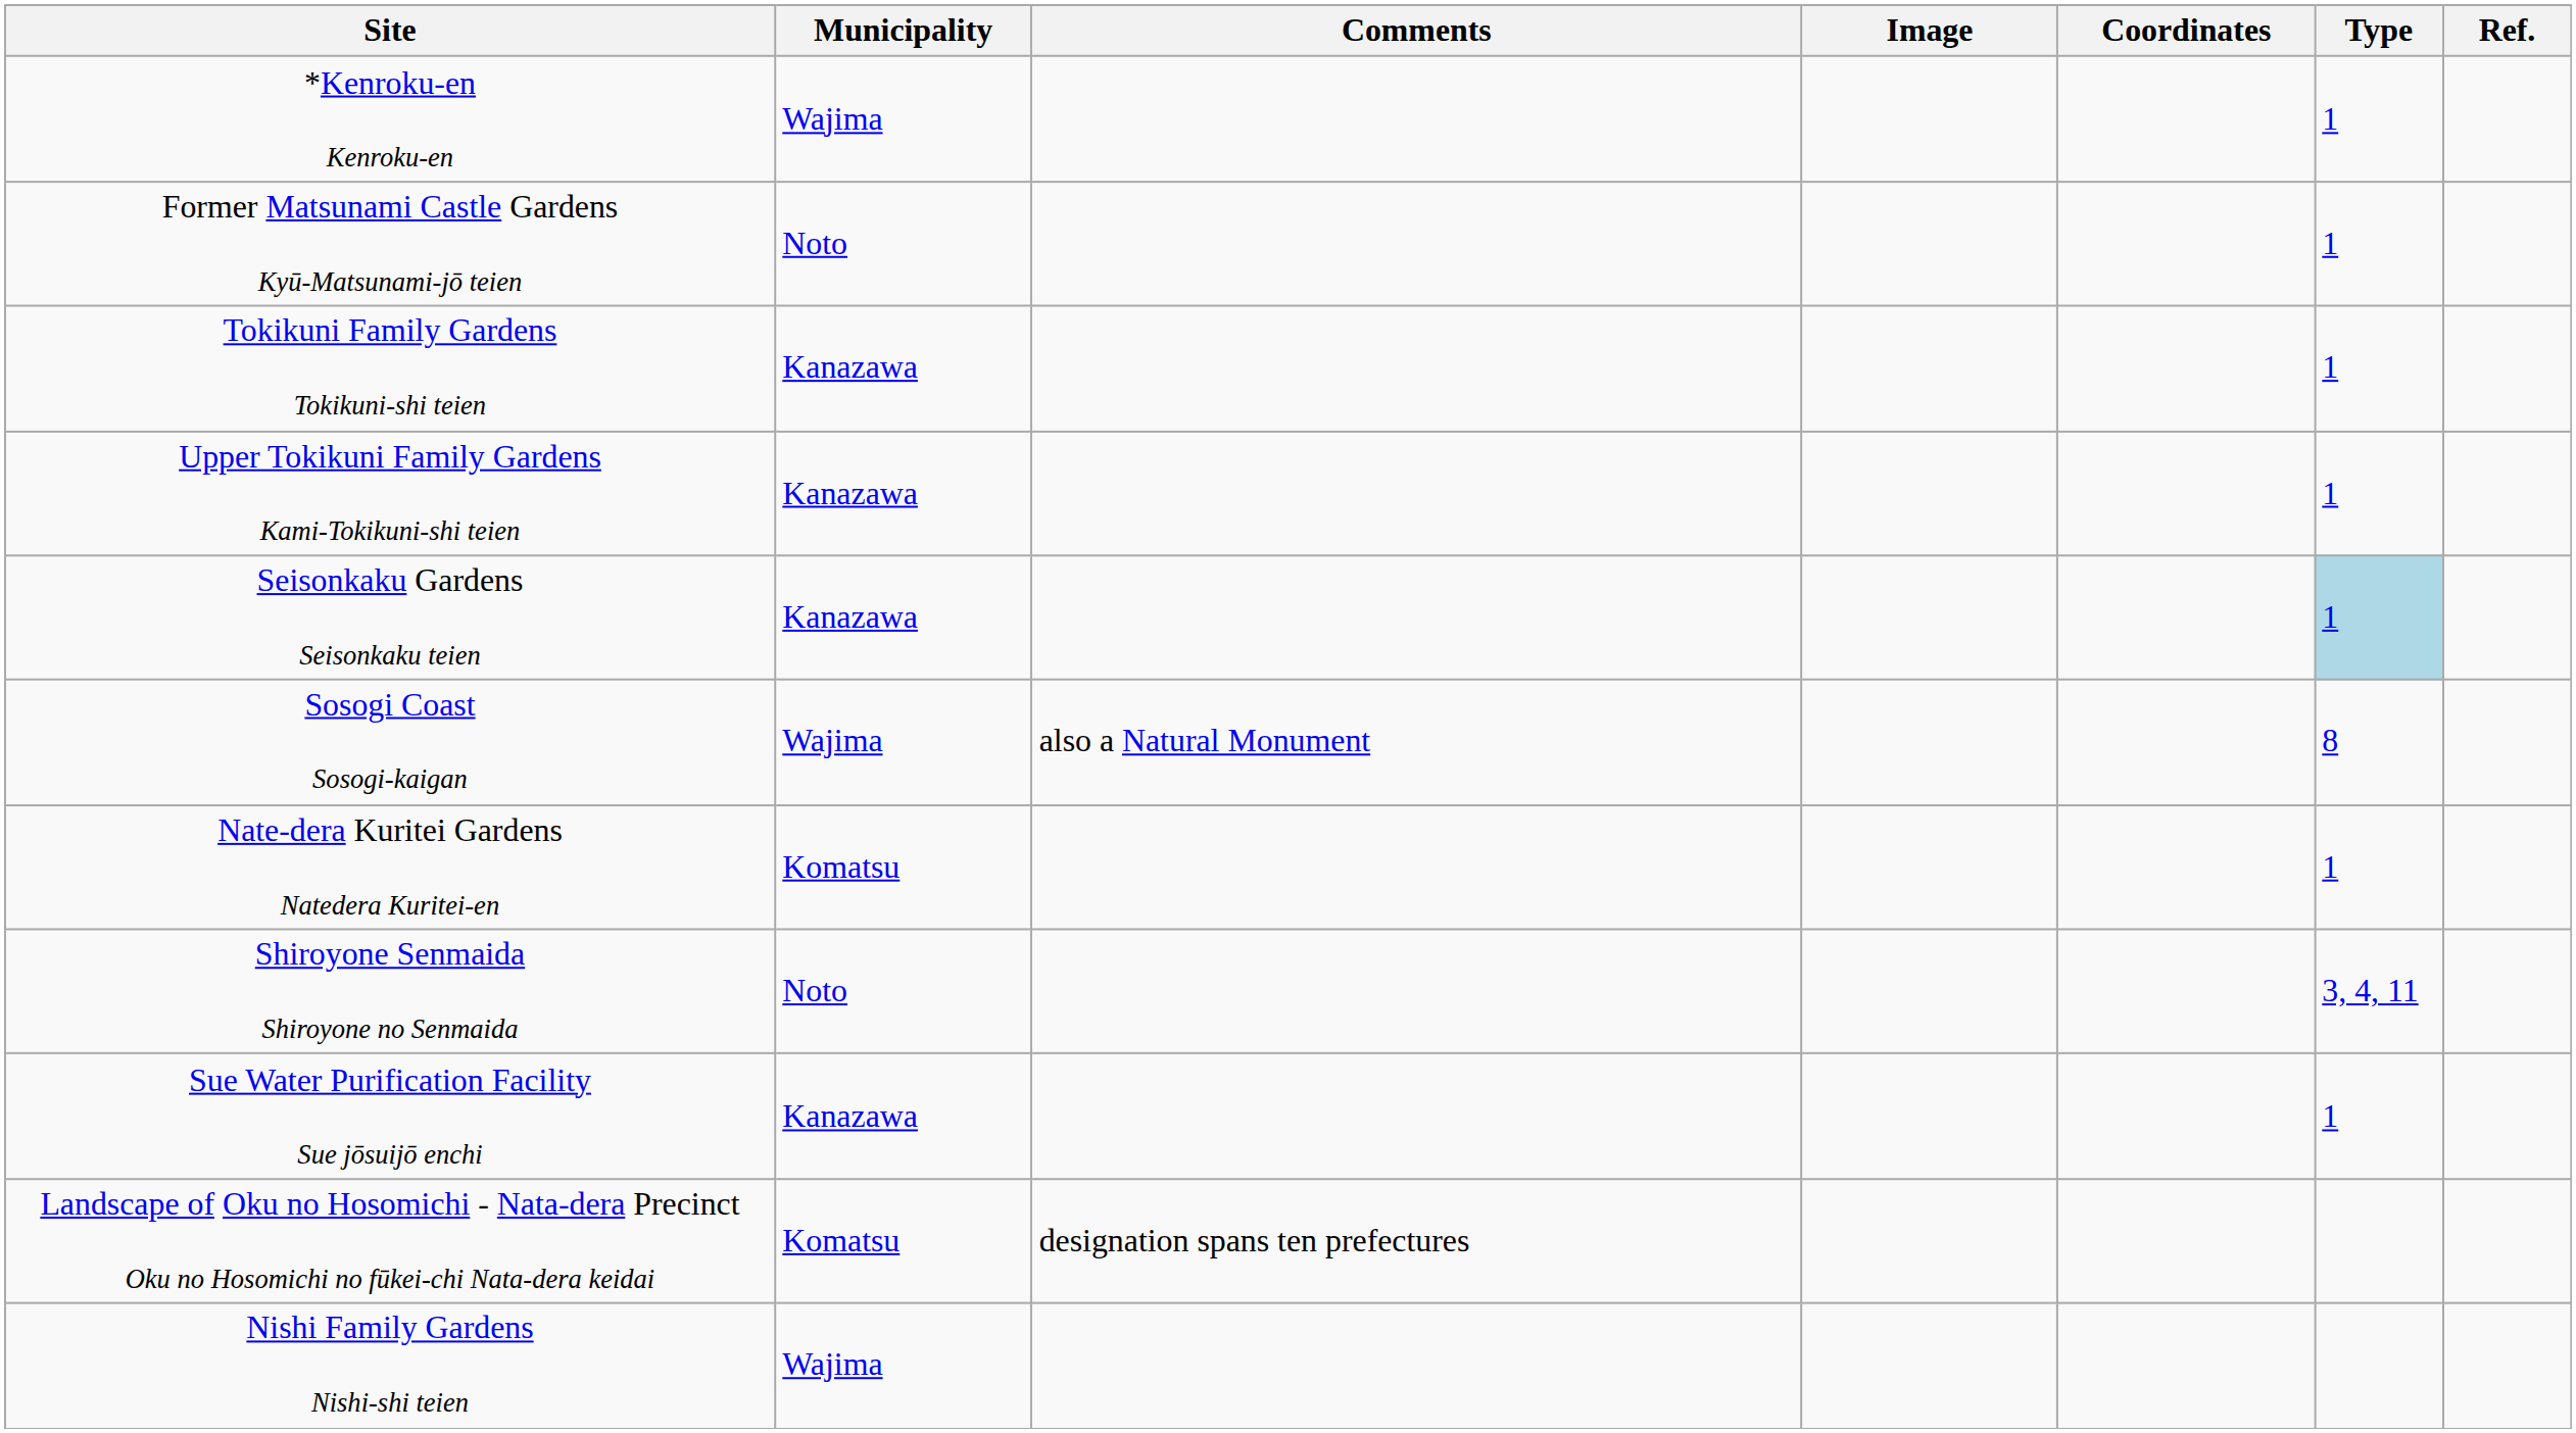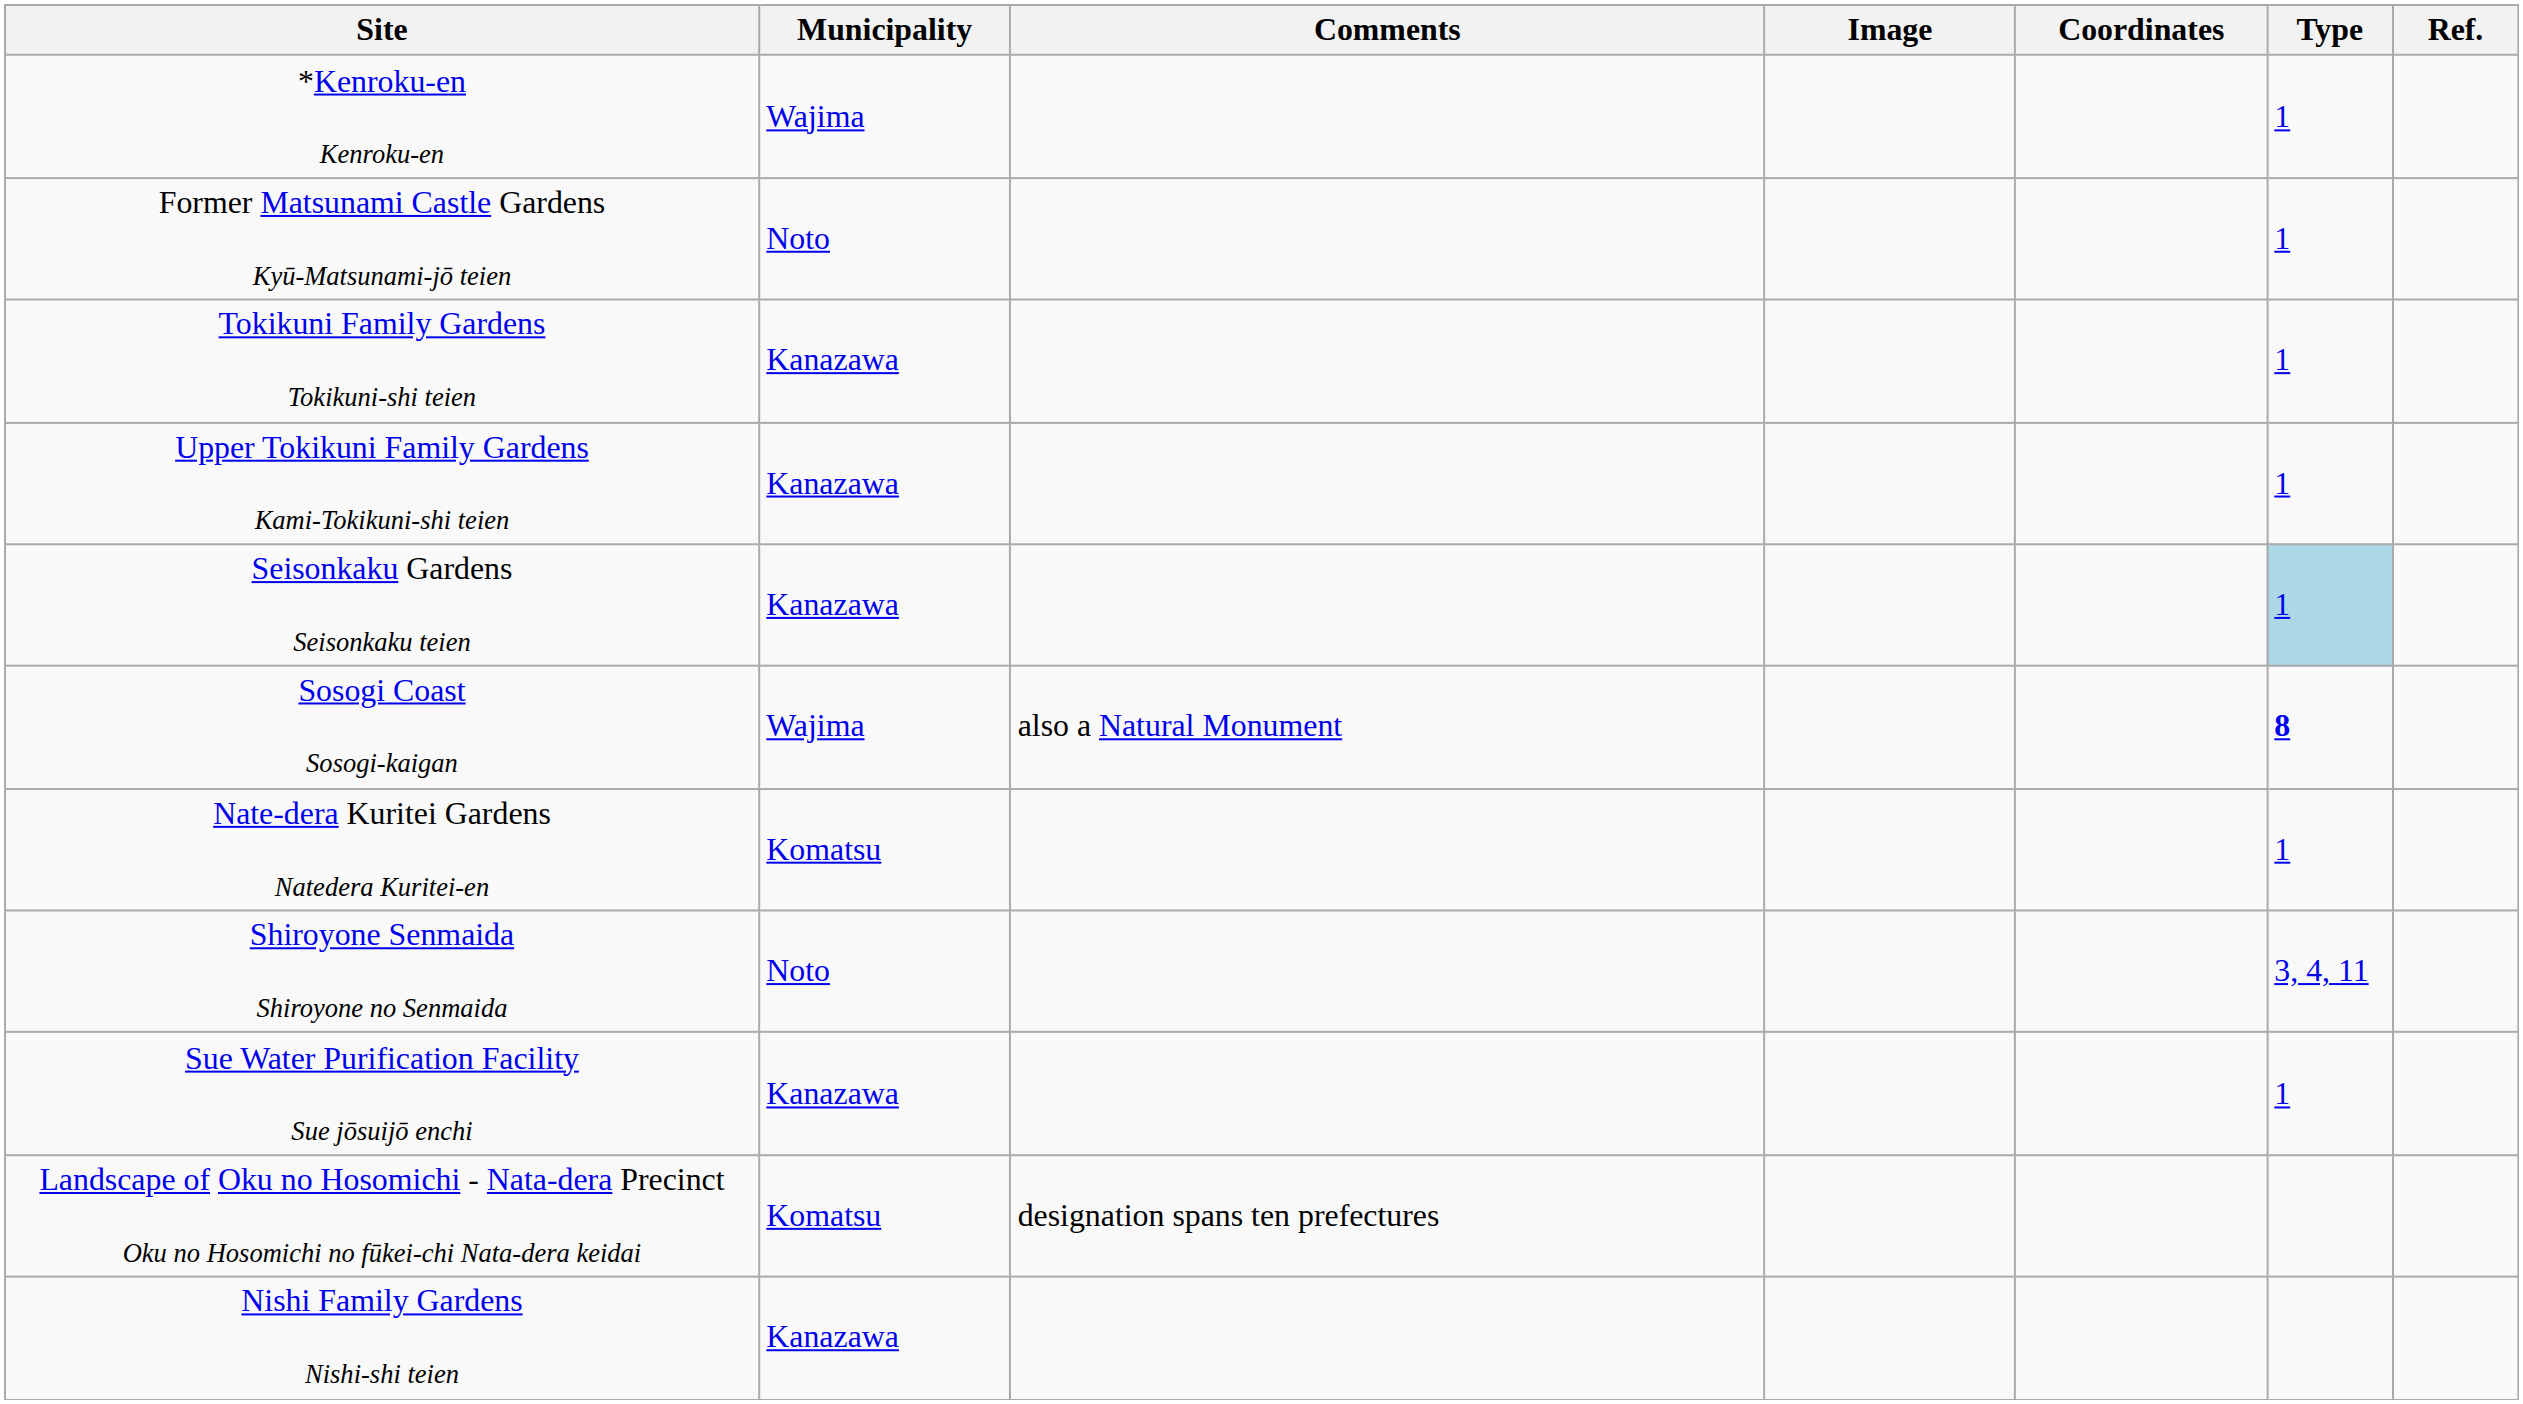Sosogi Coast Sosogi-kaigan | Type: normal -> bold
Nishi Family Gardens Nishi-shi teien | Municipality: Wajima -> Kanazawa
